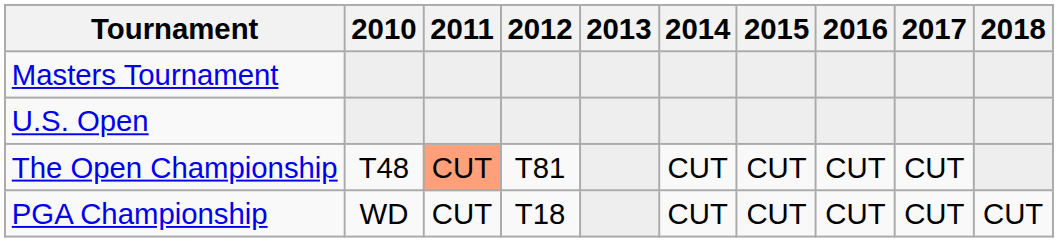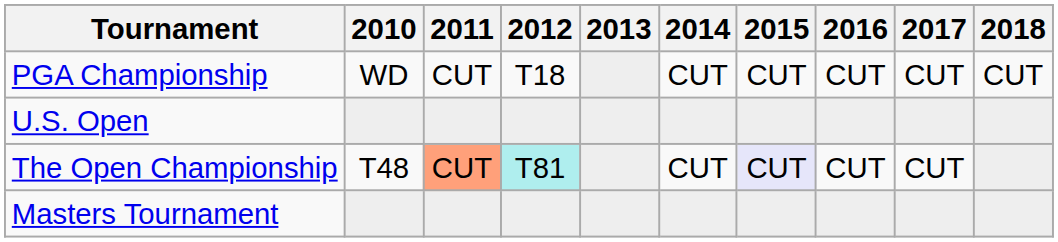rows swapped: Masters Tournament <-> PGA Championship
The Open Championship | 2012: no background -> paleturquoise background
The Open Championship | 2015: no background -> lavender background
